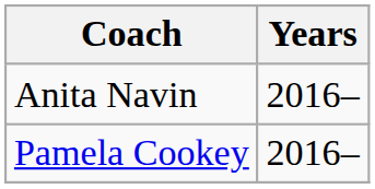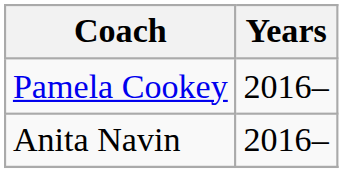rows swapped: Pamela Cookey <-> Anita Navin
